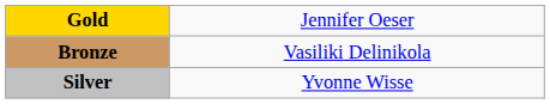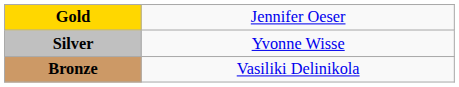rows swapped: Silver <-> Bronze
